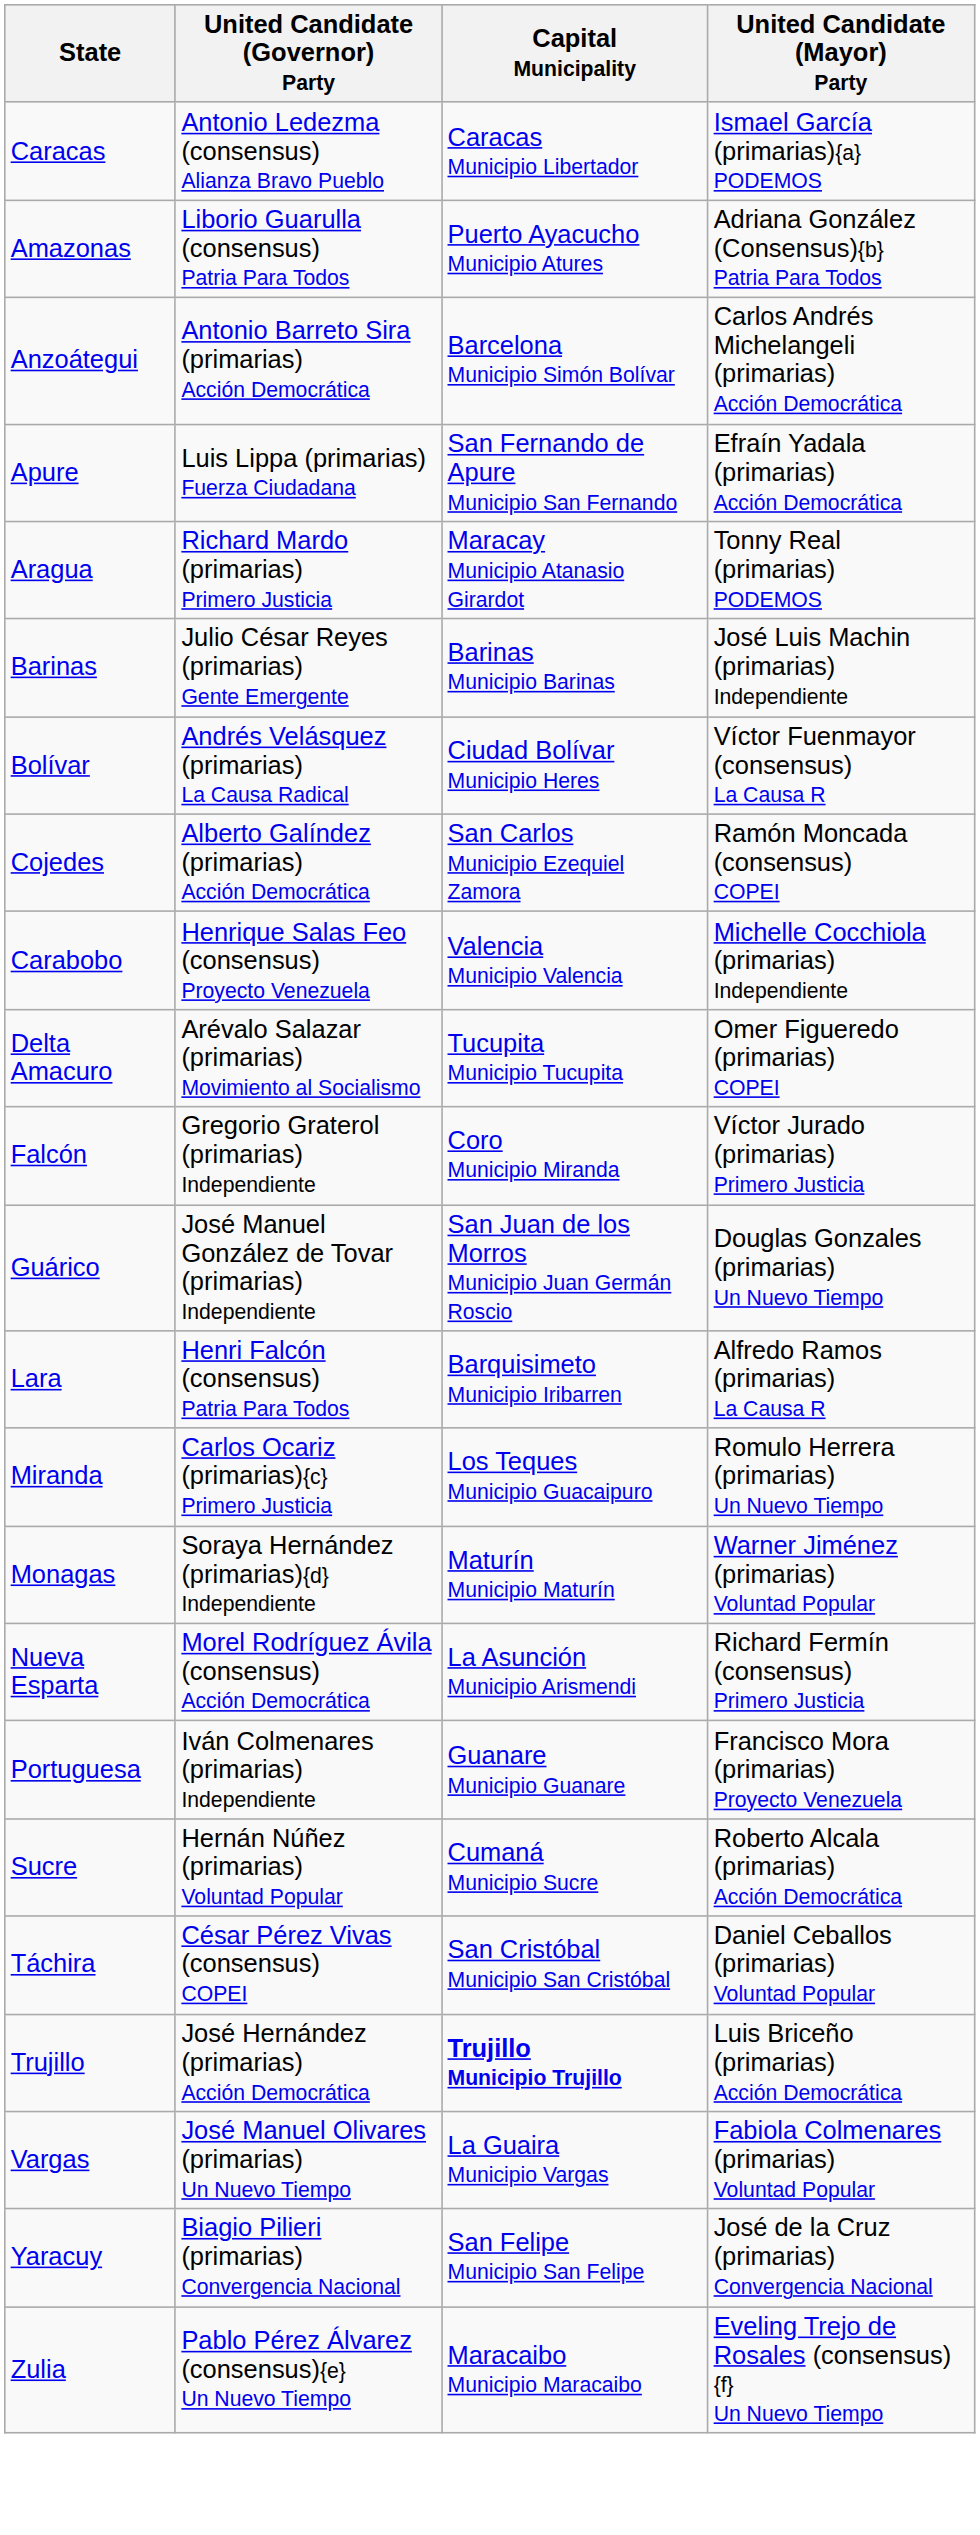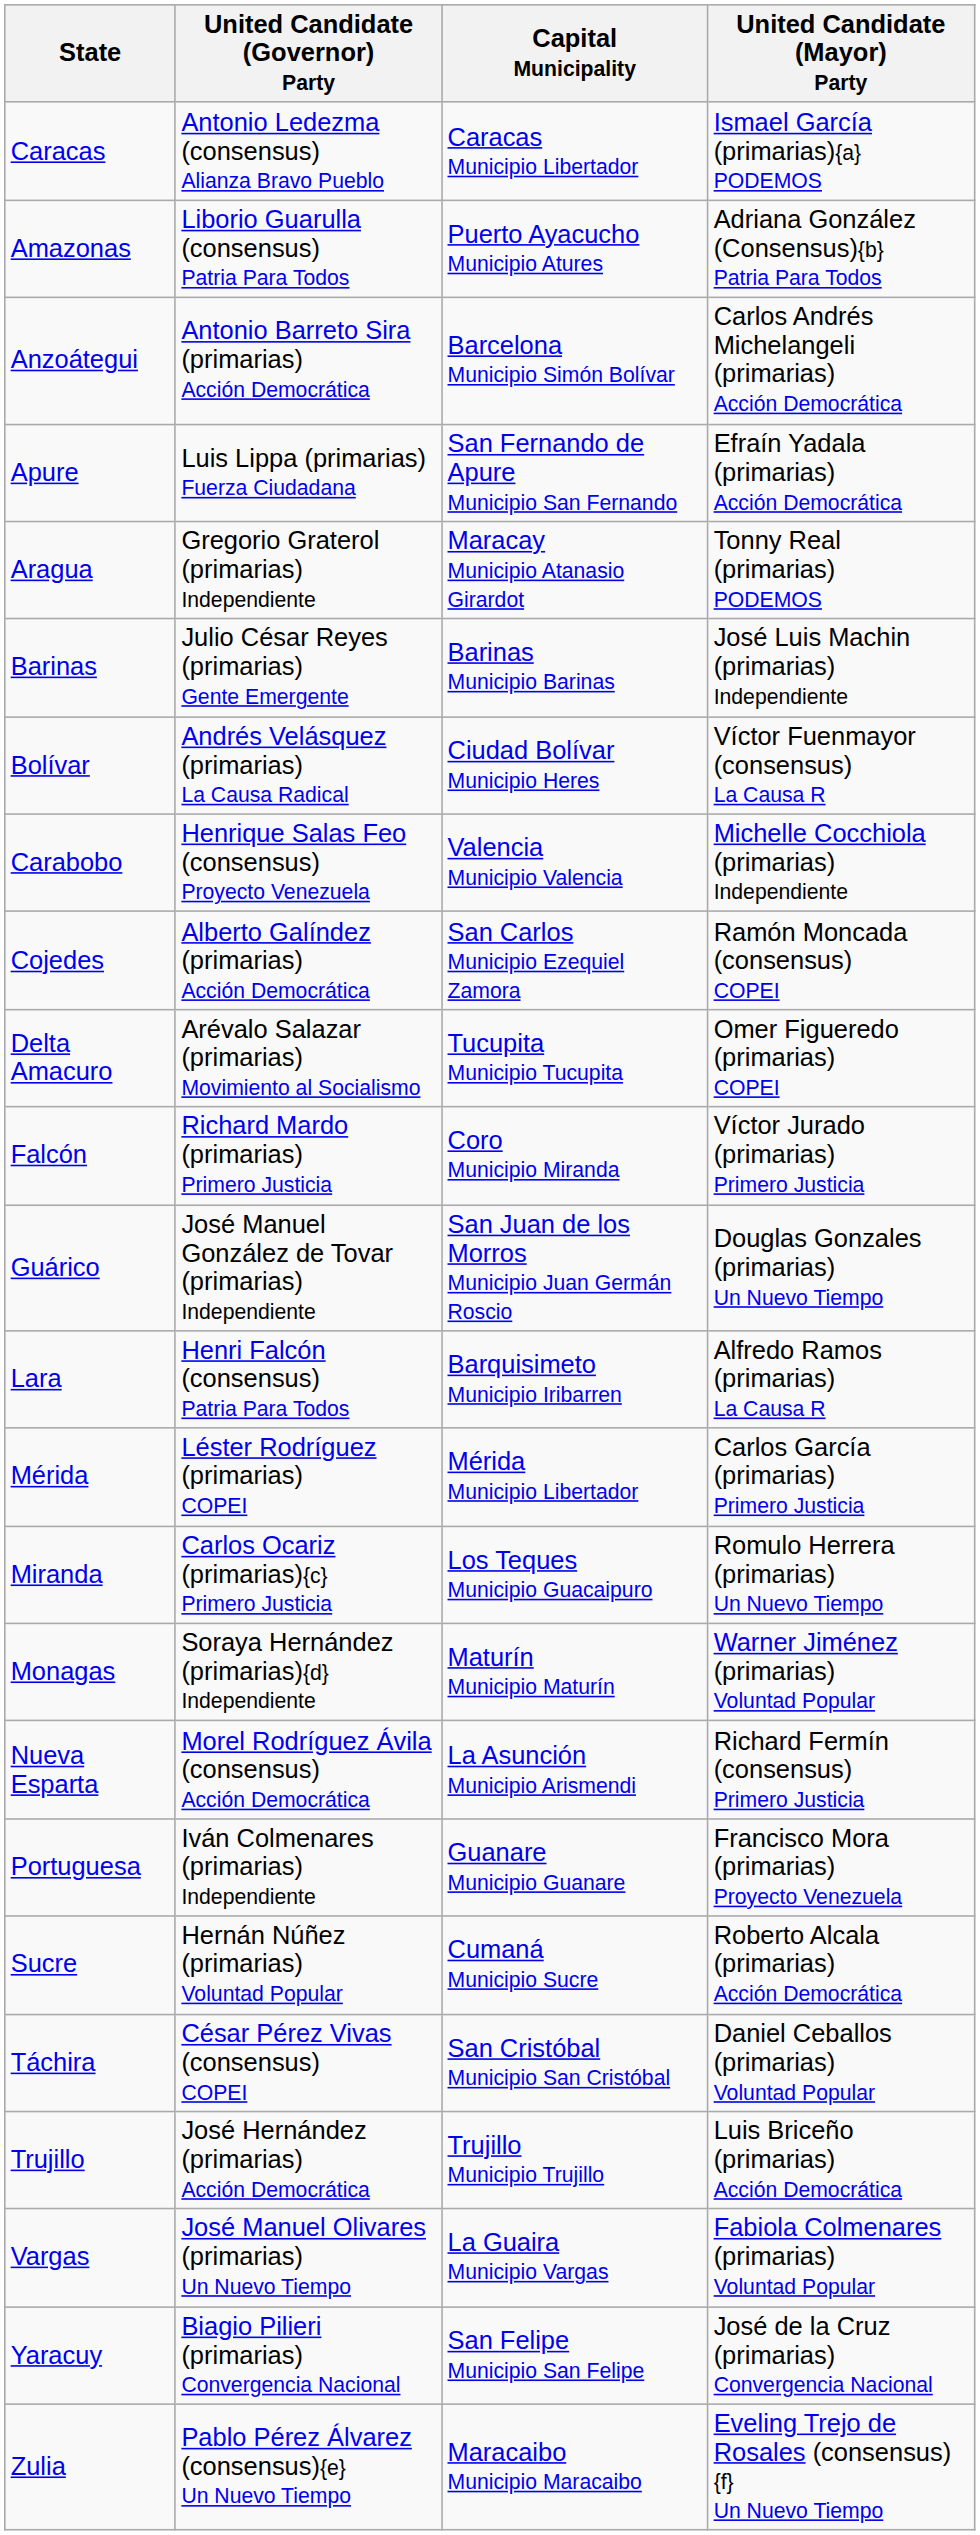Aragua | United Candidate (Governor) Party: Richard Mardo (primarias) Primero Justicia -> Gregorio Graterol (primarias) Independiente
rows swapped: Carabobo <-> Cojedes
Falcón | United Candidate (Governor) Party: Gregorio Graterol (primarias) Independiente -> Richard Mardo (primarias) Primero Justicia
+ row: Mérida | Léster Rodríguez (primarias) COPEI | Mérida Municipio Libertador | Carlos García (primarias) Primero Justicia
Trujillo | Capital Municipality: bold -> normal
